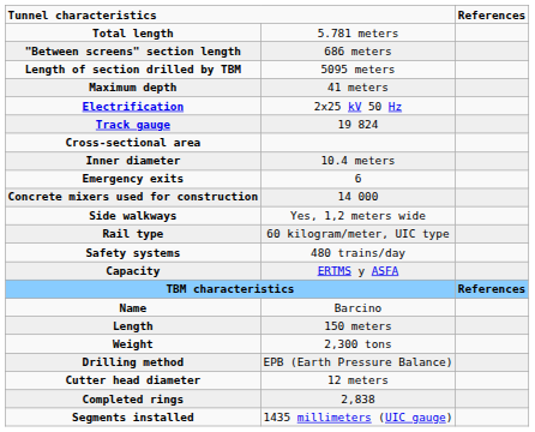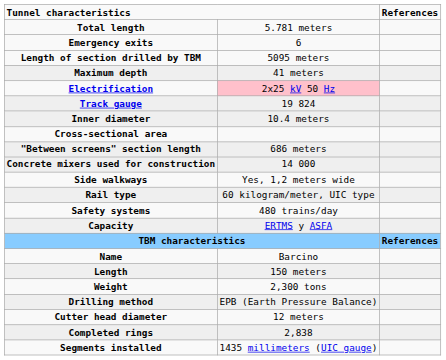rows swapped: "Between screens" section length <-> Emergency exits
Electrification | column 2: no background -> pink background
rows swapped: Cross-sectional area <-> Inner diameter
